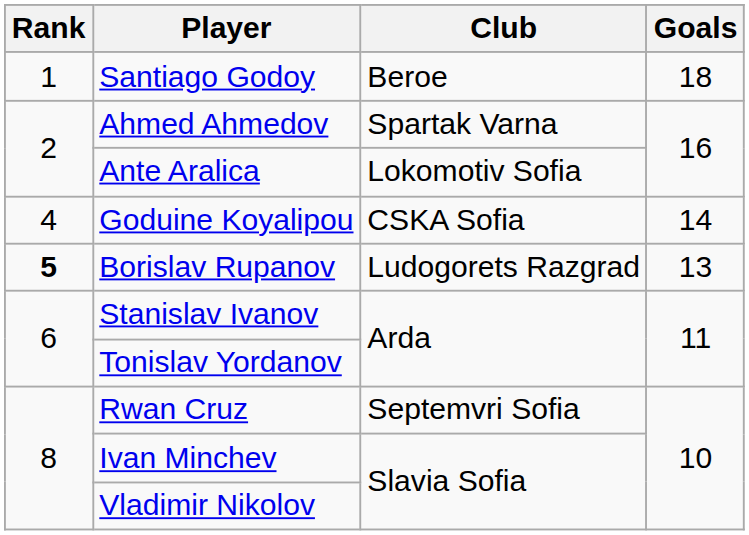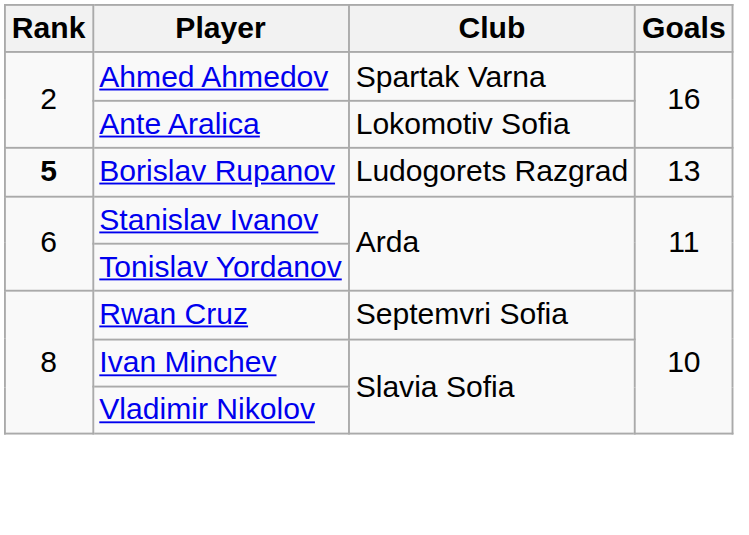- row: 1 | Santiago Godoy | Beroe | 18
- row: 4 | Goduine Koyalipou | CSKA Sofia | 14
